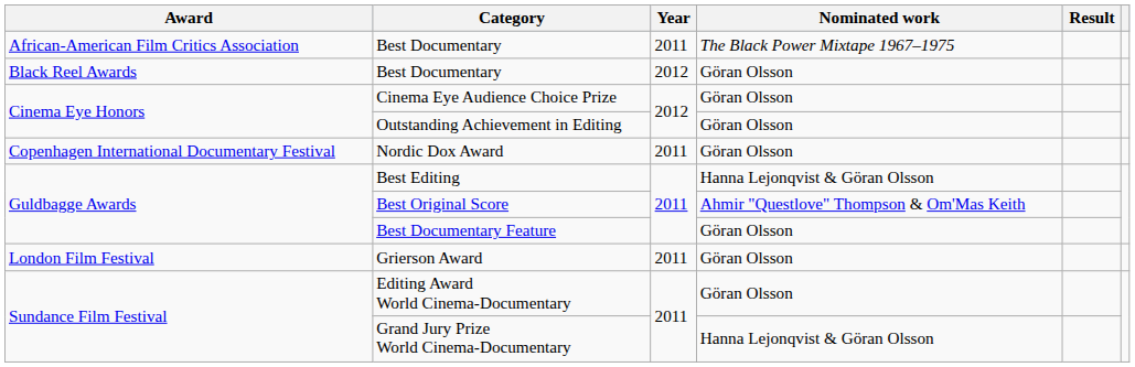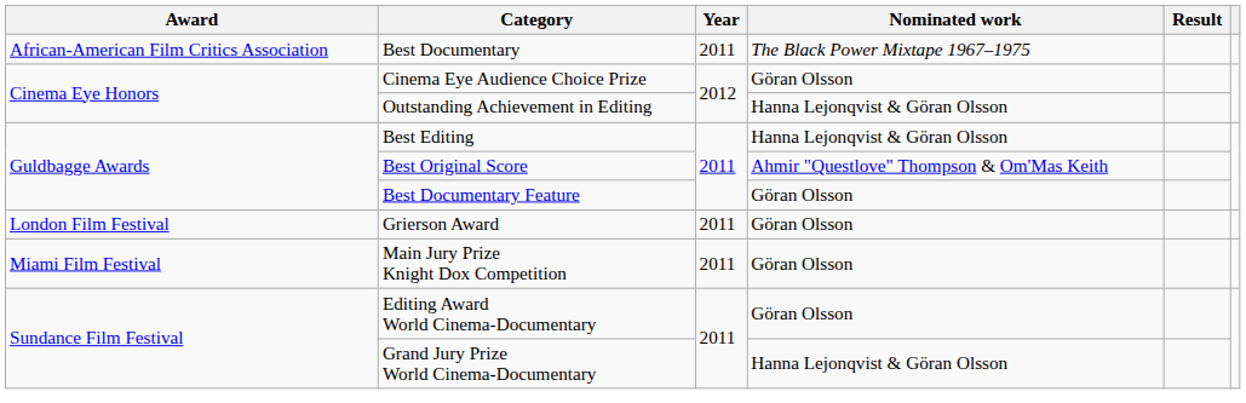- row: Black Reel Awards | Best Documentary | 2012 | Göran Olsson
Outstanding Achievement in Editing | Nominated work: Göran Olsson -> Hanna Lejonqvist & Göran Olsson
- row: Copenhagen International Documentary Festival | Nordic Dox Award | 2011 | Göran Olsson
+ row: Miami Film Festival | Main Jury Prize Knight Dox Competition | 2011 | Göran Olsson
